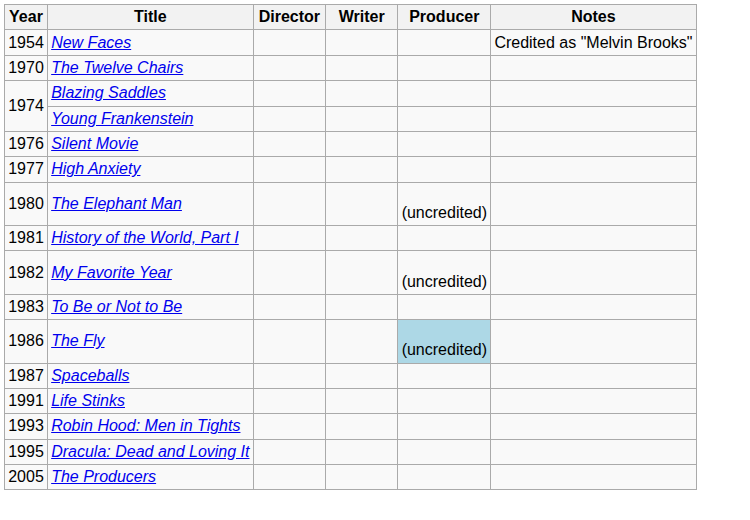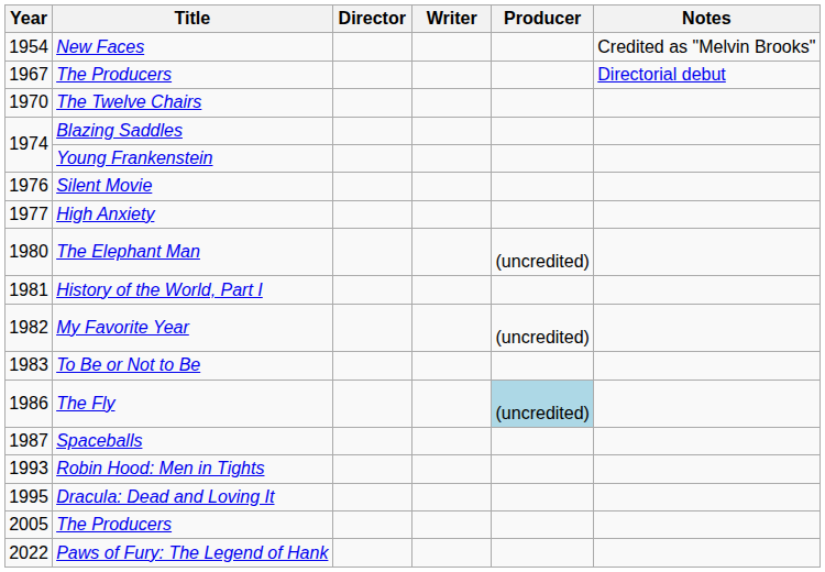+ row: 1967 | The Producers | Directorial debut
- row: 1991 | Life Stinks
+ row: 2022 | Paws of Fury: The Legend of Hank
